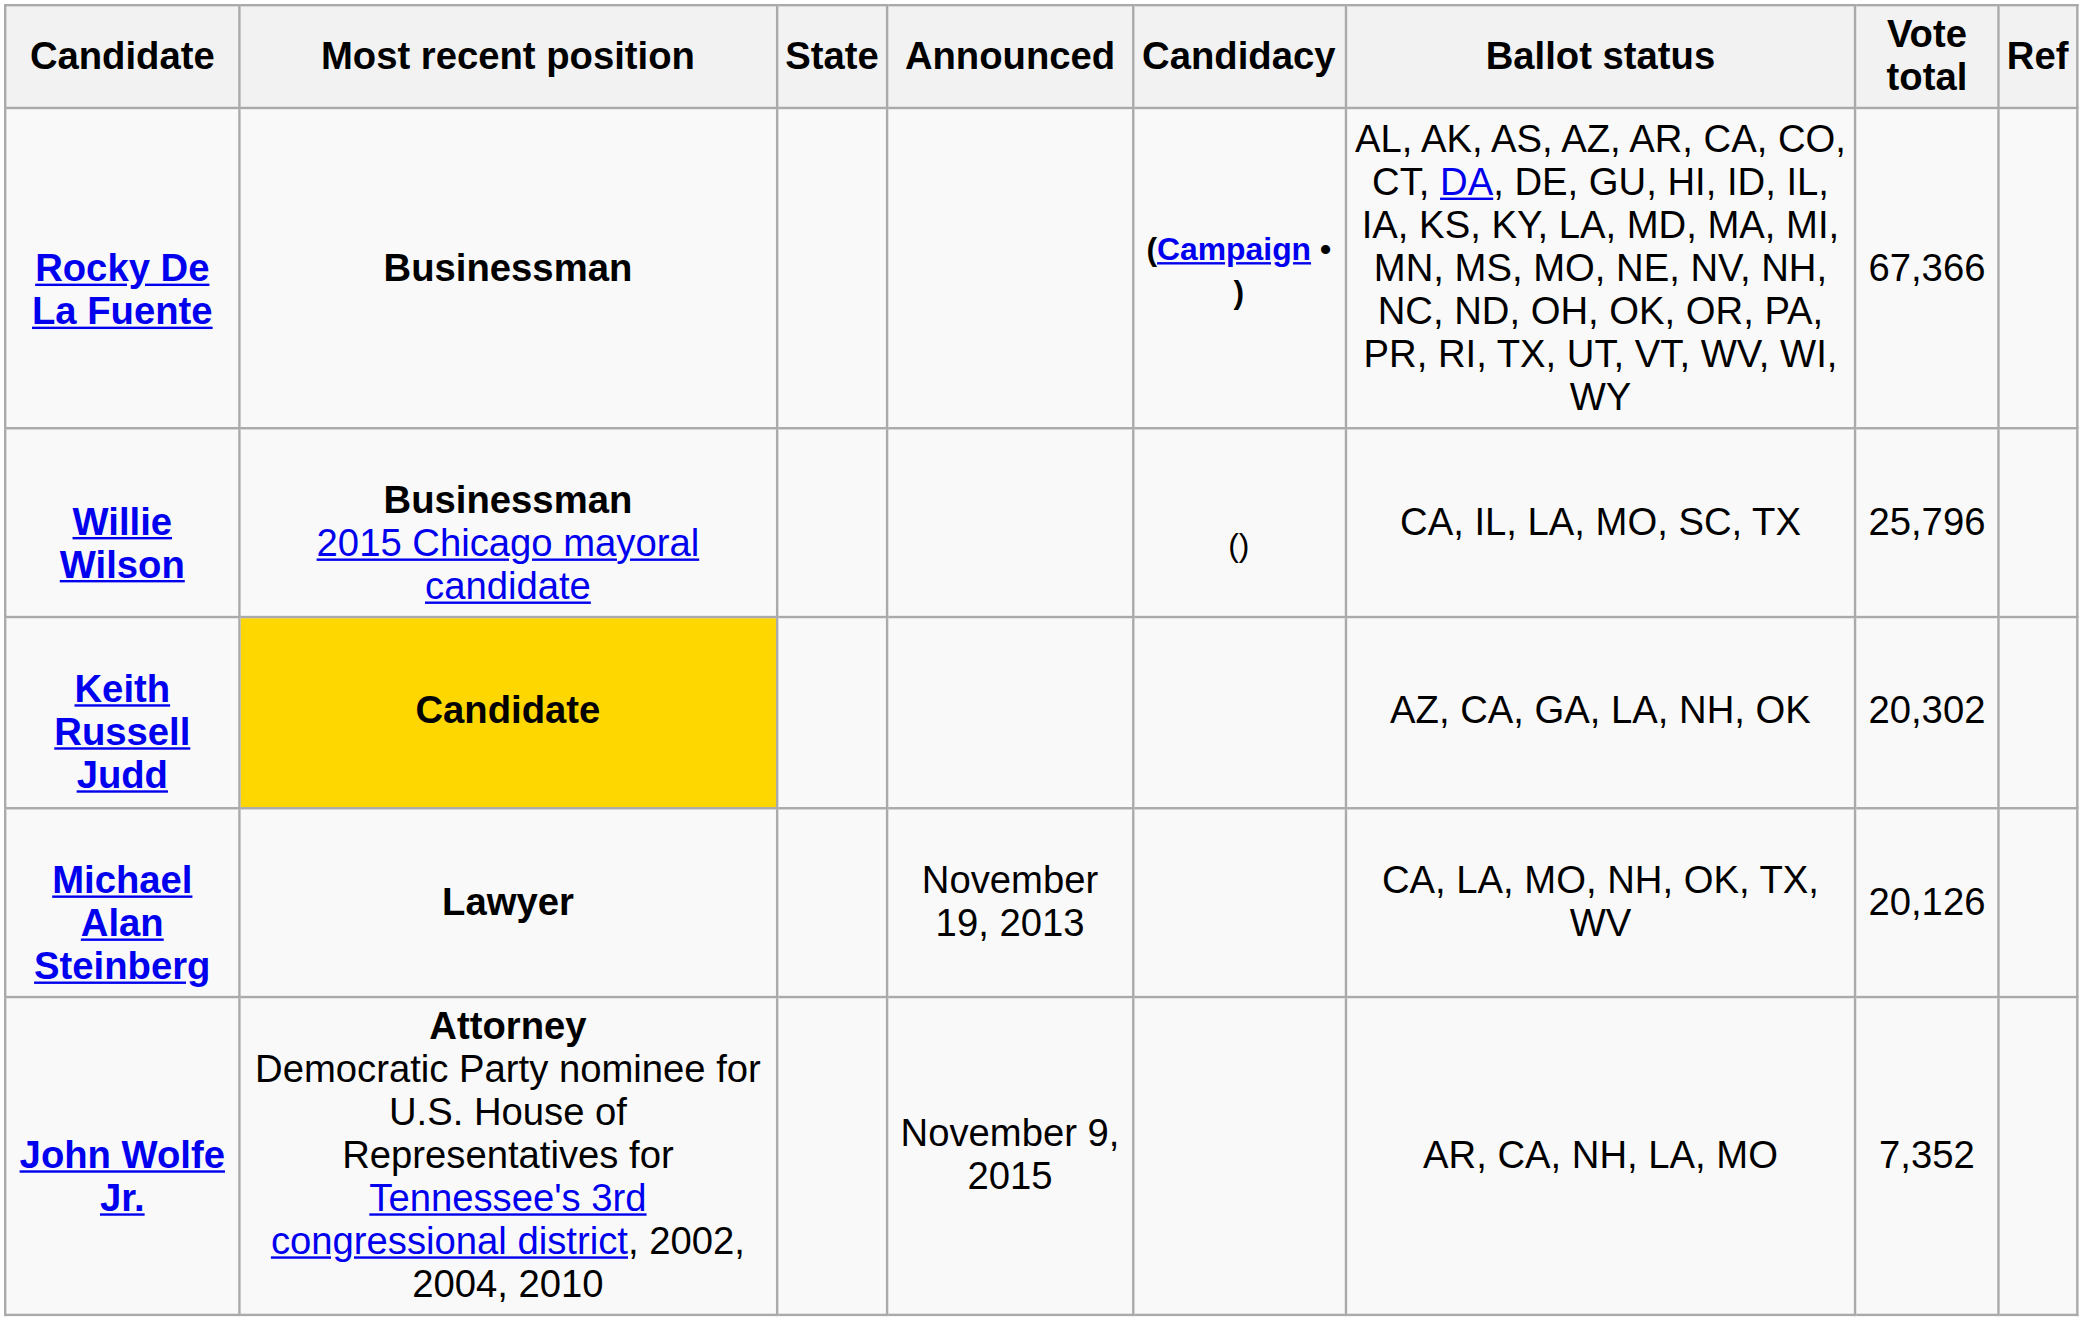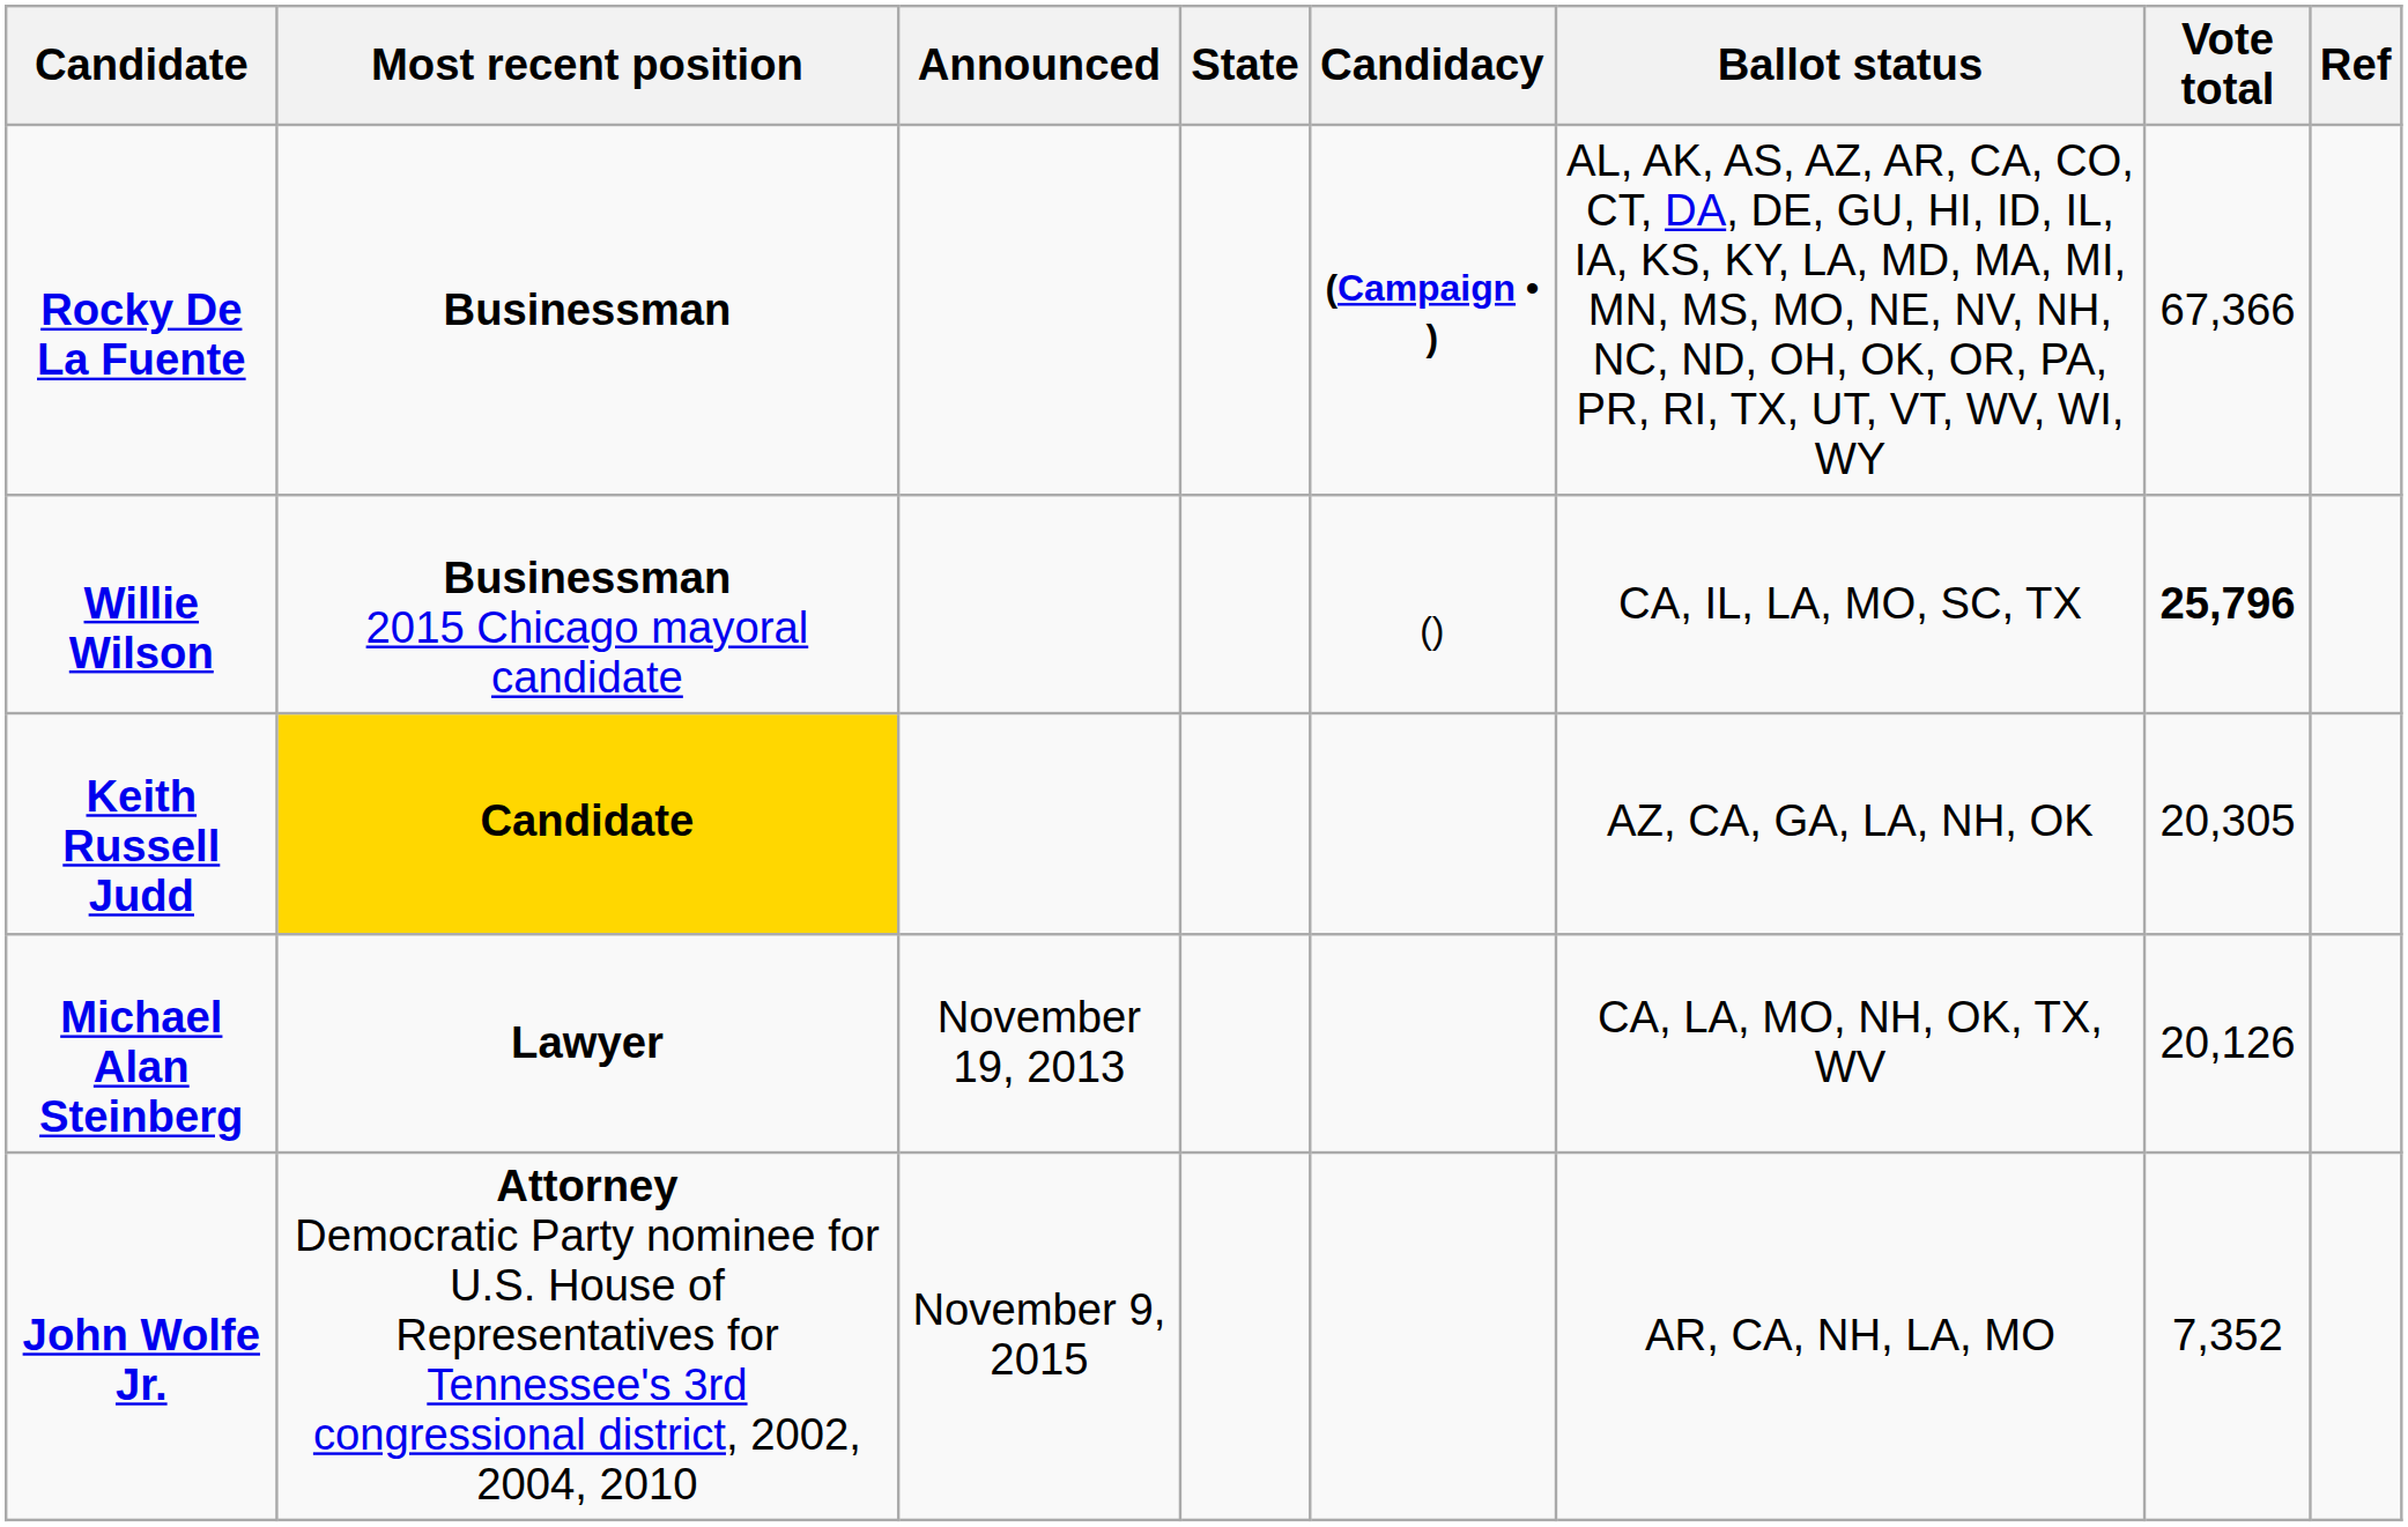columns swapped: State <-> Announced
Willie Wilson | Vote total: normal -> bold
Keith Russell Judd | Vote total: 20,302 -> 20,305
